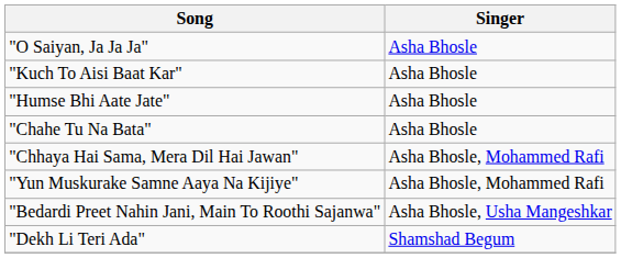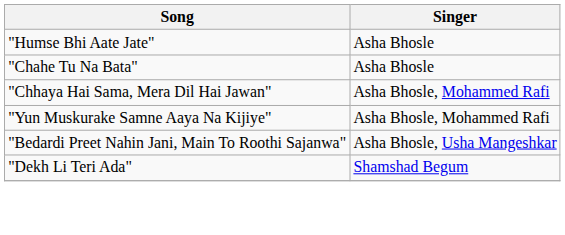- row: "O Saiyan, Ja Ja Ja" | Asha Bhosle
- row: "Kuch To Aisi Baat Kar" | Asha Bhosle
